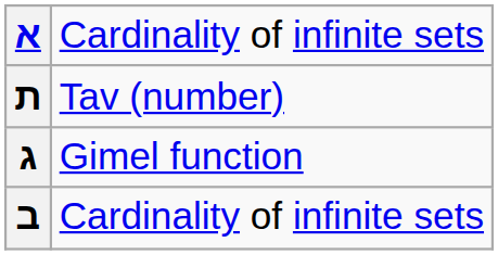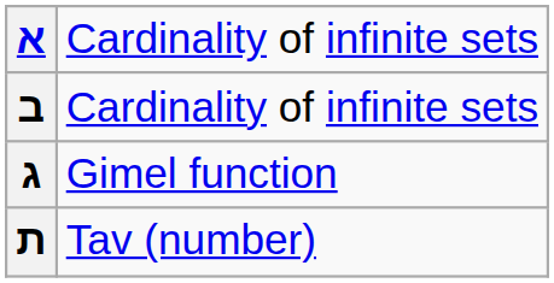rows swapped: ב <-> ת
